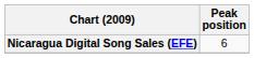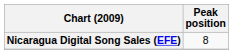Nicaragua Digital Song Sales (EFE) | Peak position: 6 -> 8
